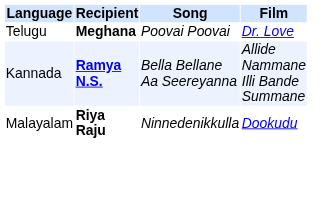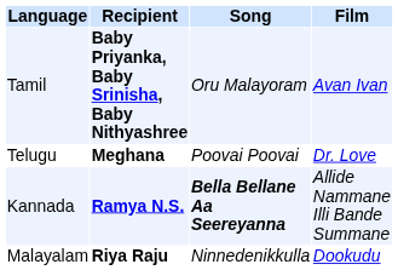+ row: Tamil | Baby Priyanka, Baby Srinisha, Baby Nithyashree | Oru Malayoram | Avan Ivan
Kannada | Song: normal -> bold
